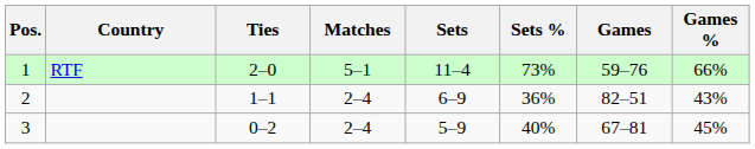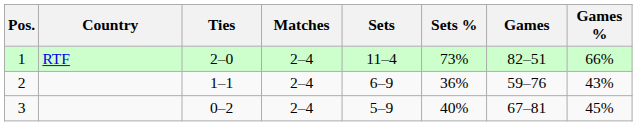1 | Matches: 5–1 -> 2–4
1 | Games: 59–76 -> 82–51
2 | Games: 82–51 -> 59–76
